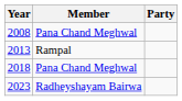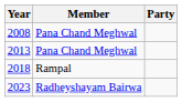2013 | Member: Rampal -> Pana Chand Meghwal
2018 | Member: Pana Chand Meghwal -> Rampal
